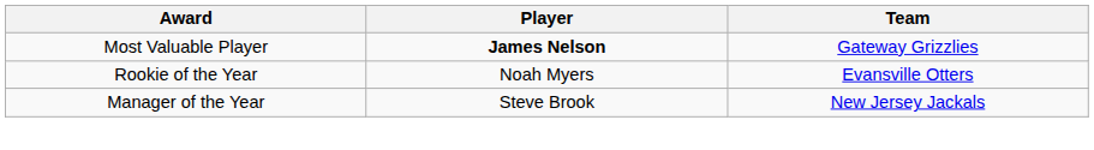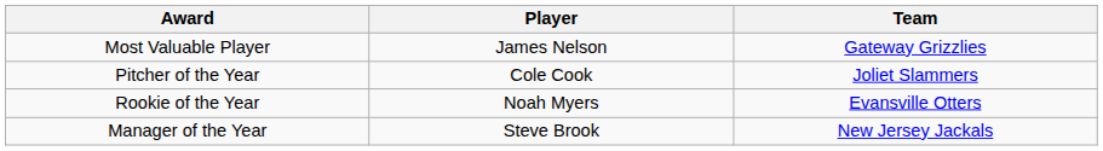Most Valuable Player | Player: bold -> normal
+ row: Pitcher of the Year | Cole Cook | Joliet Slammers
